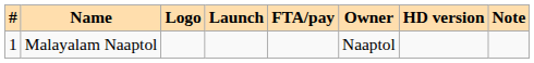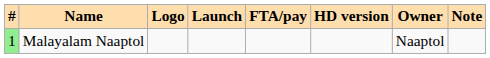columns swapped: HD version <-> Owner
Malayalam Naaptol | #: no background -> lightgreen background
